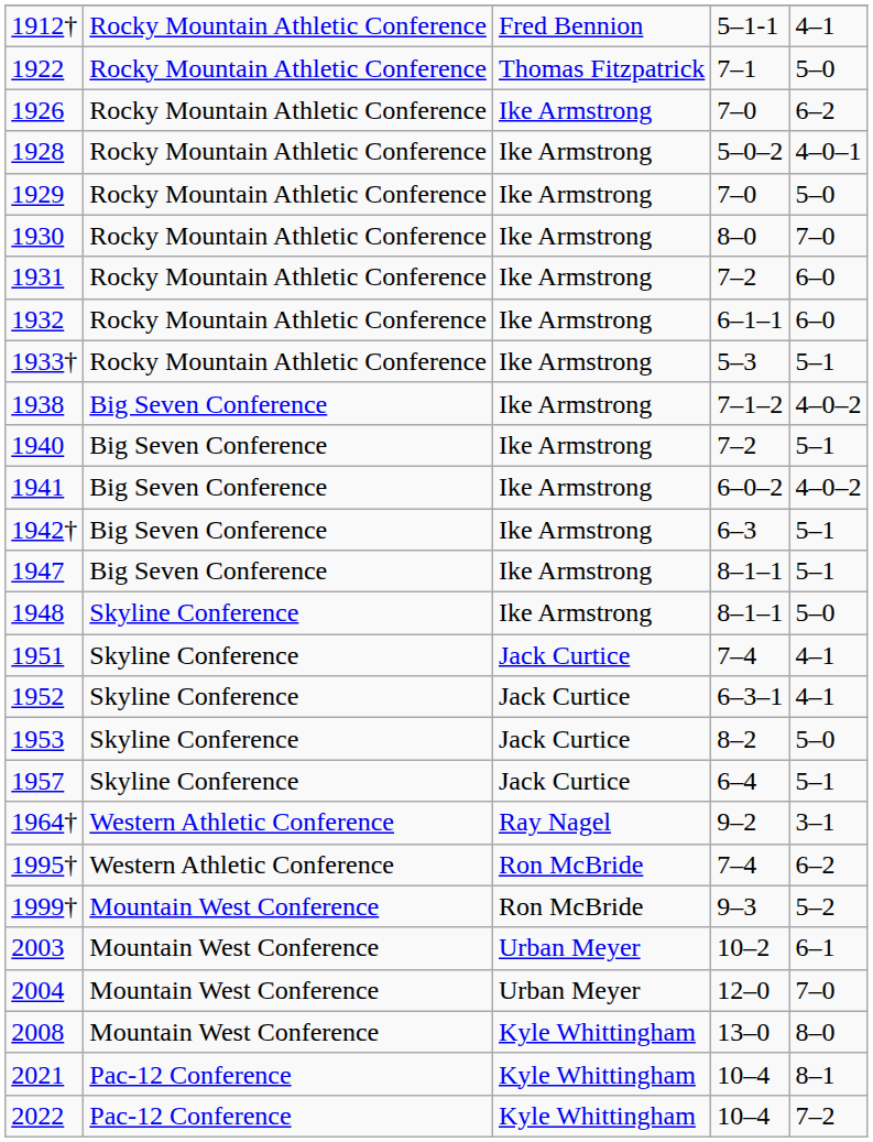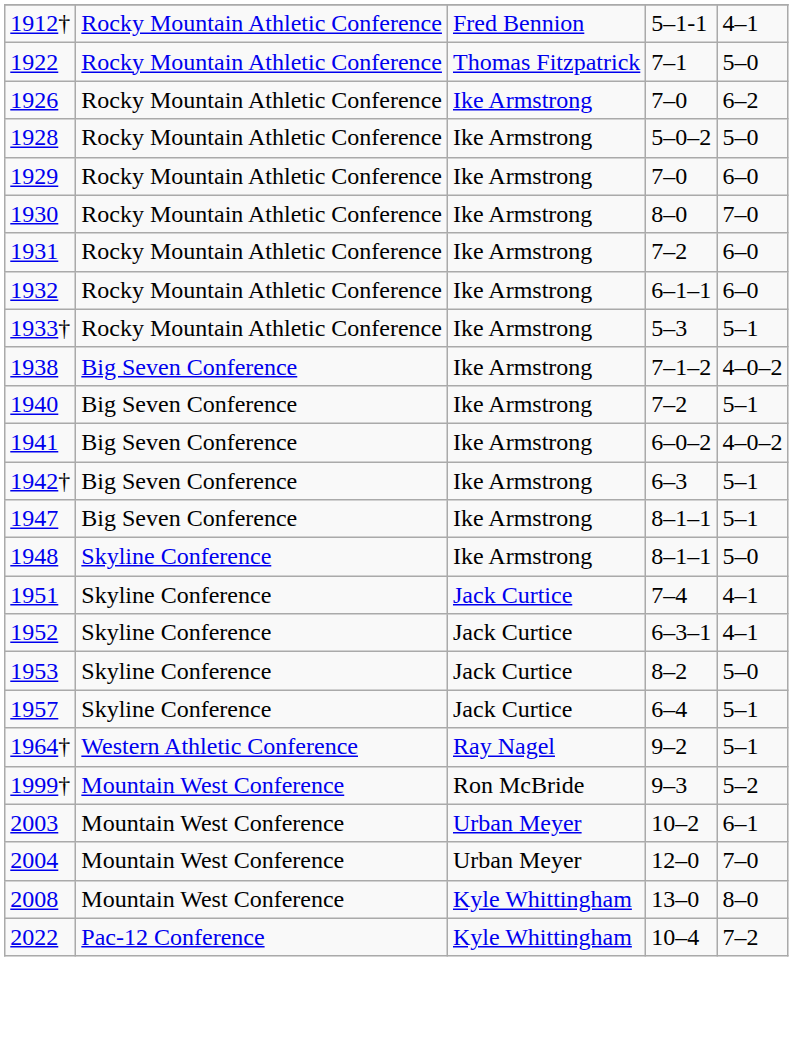1928 | column 5: 4–0–1 -> 5–0
1929 | column 5: 5–0 -> 6–0
1964† | column 5: 3–1 -> 5–1
- row: 1995† | Western Athletic Conference | Ron McBride | 7–4 | 6–2
- row: 2021 | Pac-12 Conference | Kyle Whittingham | 10–4 | 8–1
